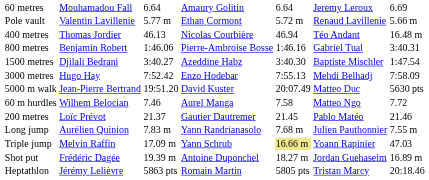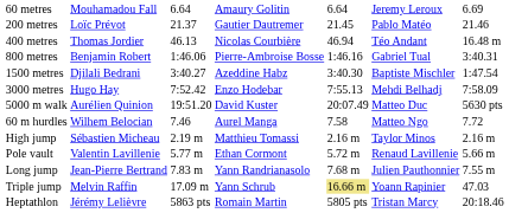rows swapped: 200 metres <-> Pole vault
5000 m walk | column 2: Jean-Pierre Bertrand -> Aurélien Quinion
+ row: High jump | Sébastien Micheau | 2.19 m | Matthieu Tomassi | 2.16 m | Taylor Minos | 2.16 m
Long jump | column 2: Aurélien Quinion -> Jean-Pierre Bertrand
- row: Shot put | Frédéric Dagée | 19.39 m | Antoine Duponchel | 18.27 m | Jordan Guehaseim | 16.89 m
